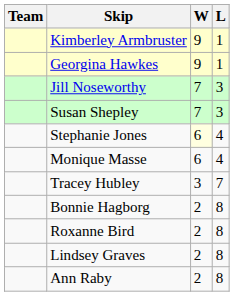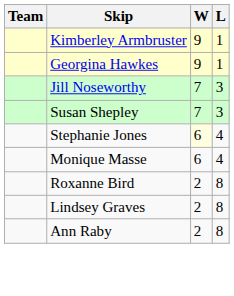- row: Tracey Hubley | 3 | 7
- row: Bonnie Hagborg | 2 | 8
